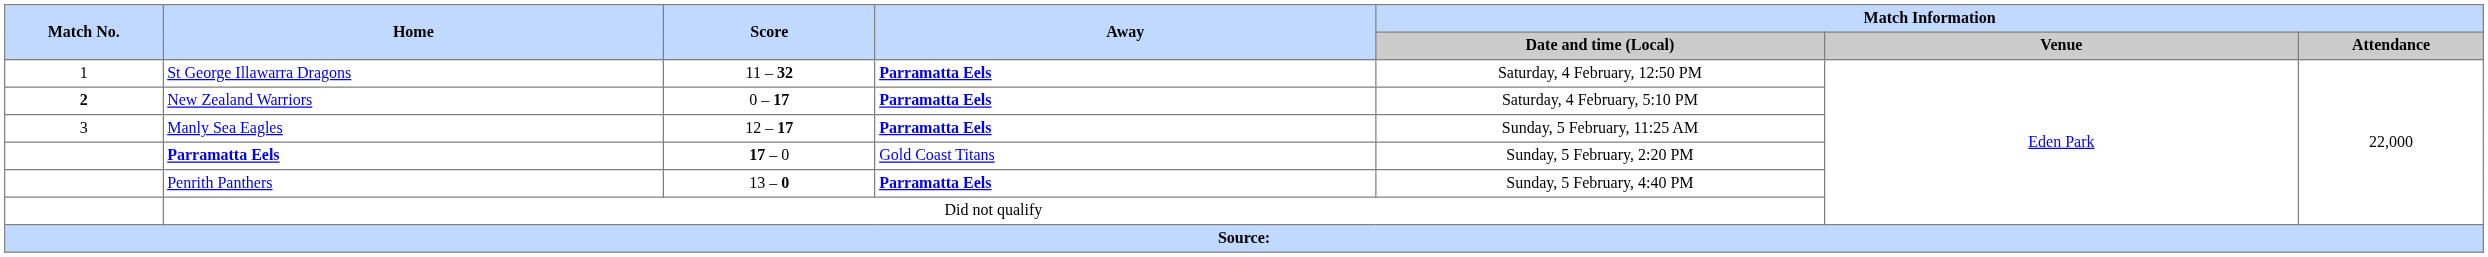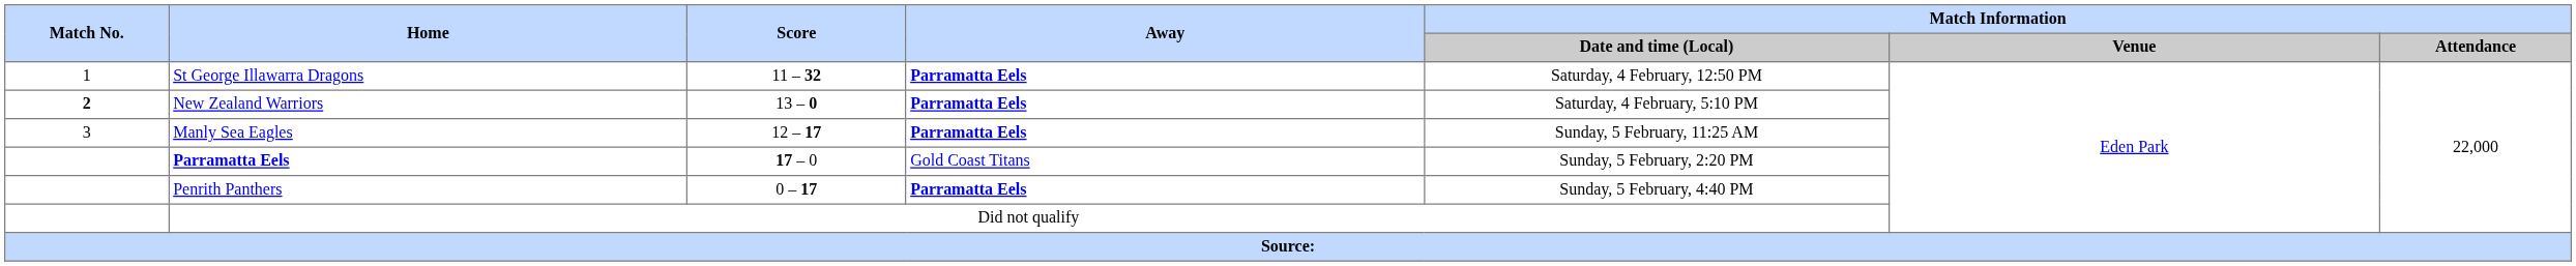New Zealand Warriors | Score: 0 – 17 -> 13 – 0
Penrith Panthers | Score: 13 – 0 -> 0 – 17
